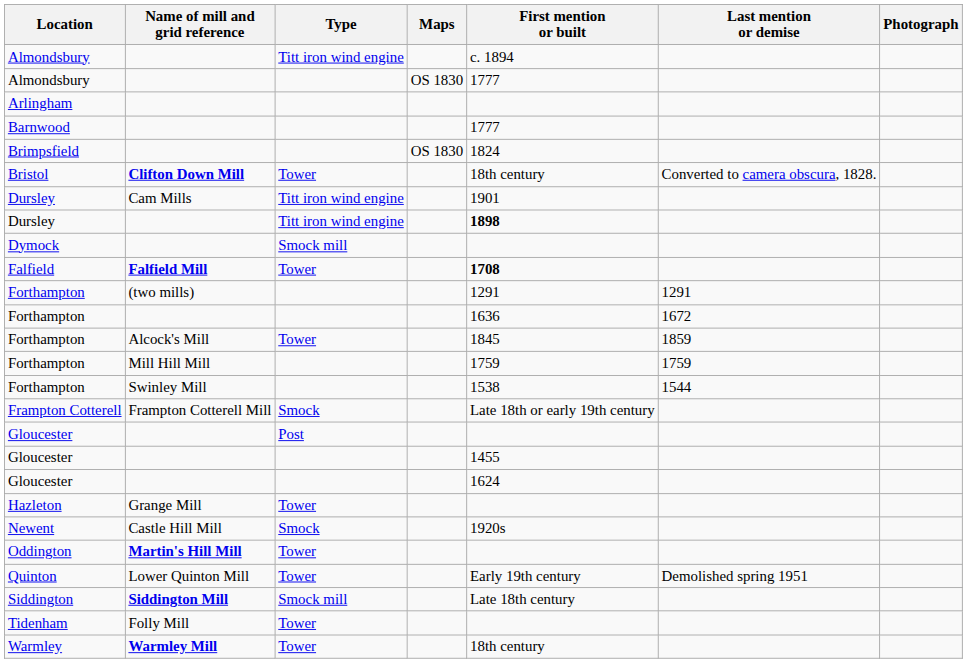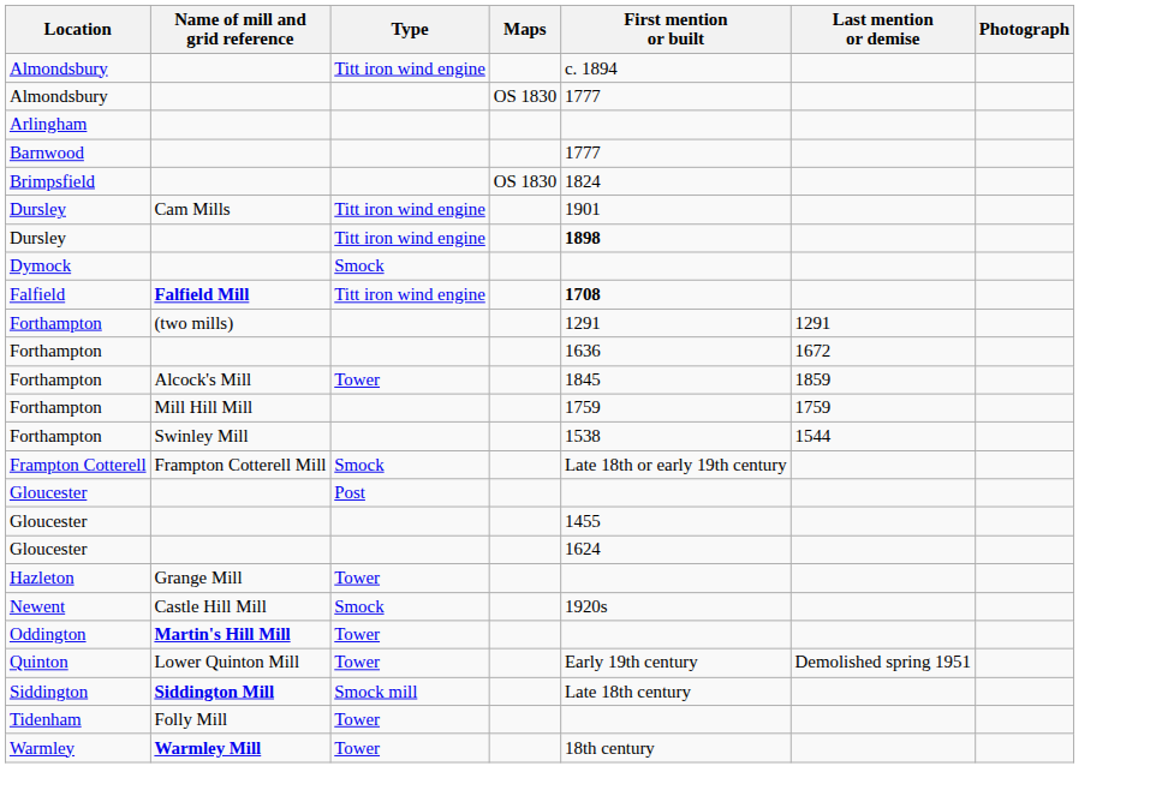- row: Bristol | Clifton Down Mill | Tower | 18th century | Converted to camera obscura, 1828.
Dymock | Type: Smock mill -> Smock
Falfield | Type: Tower -> Titt iron wind engine
